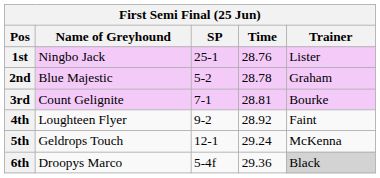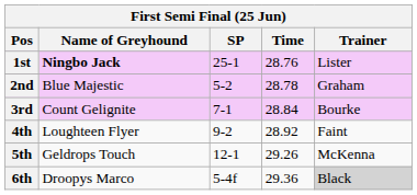1st | Name of Greyhound: normal -> bold
3rd | Time: 28.81 -> 28.84
5th | Time: 29.24 -> 29.26
